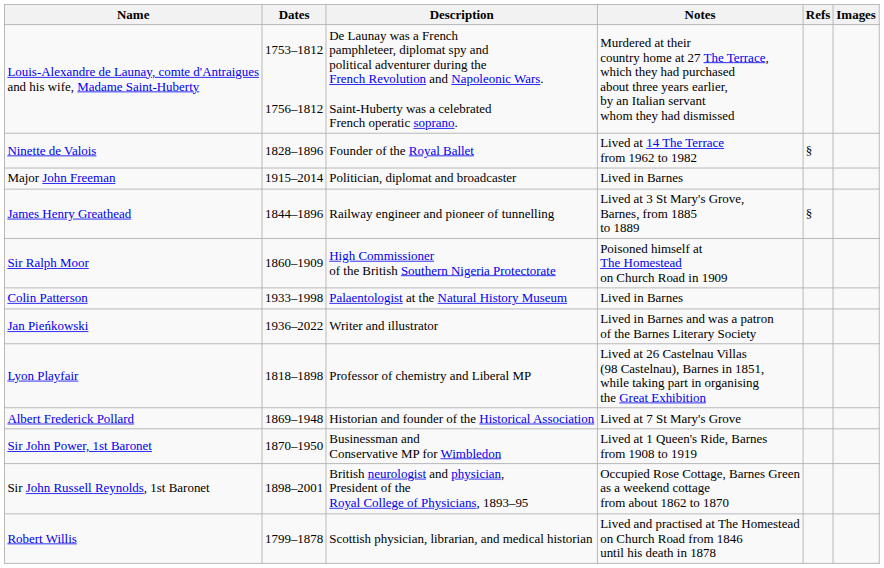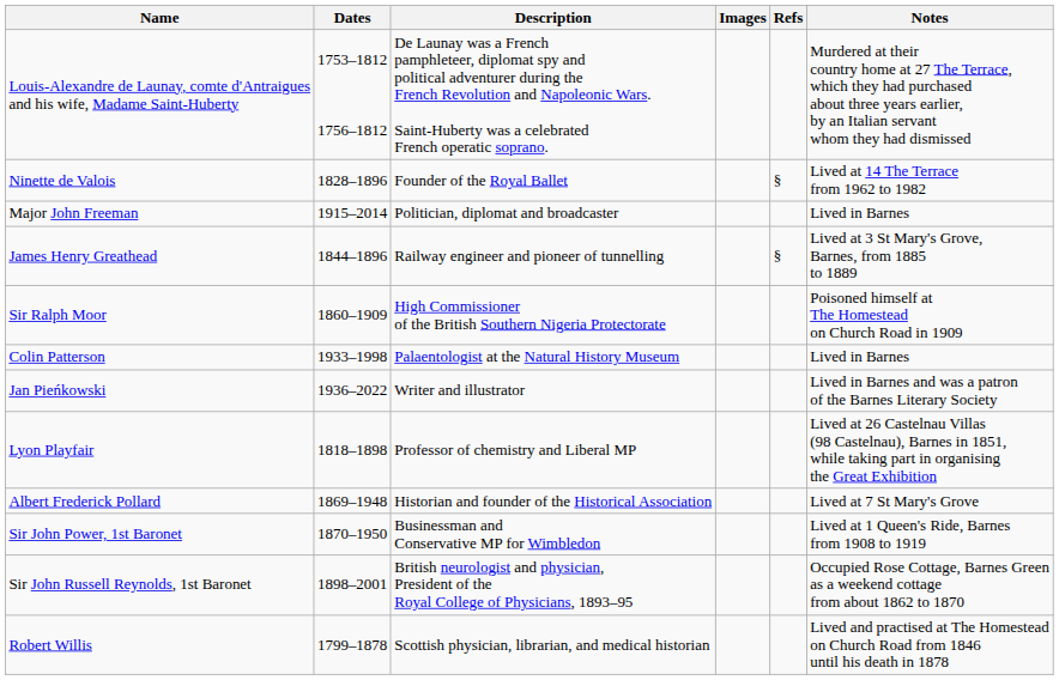columns swapped: Notes <-> Images
